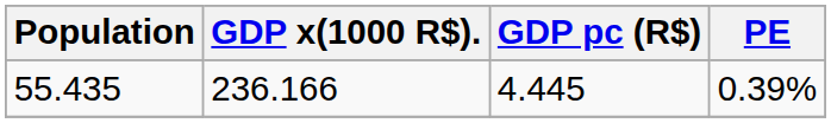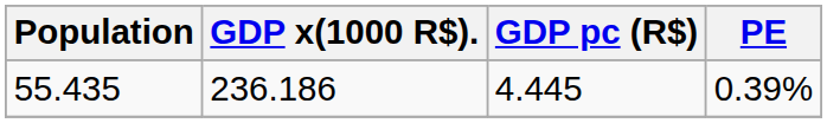55.435 | GDP x(1000 R$).: 236.166 -> 236.186
